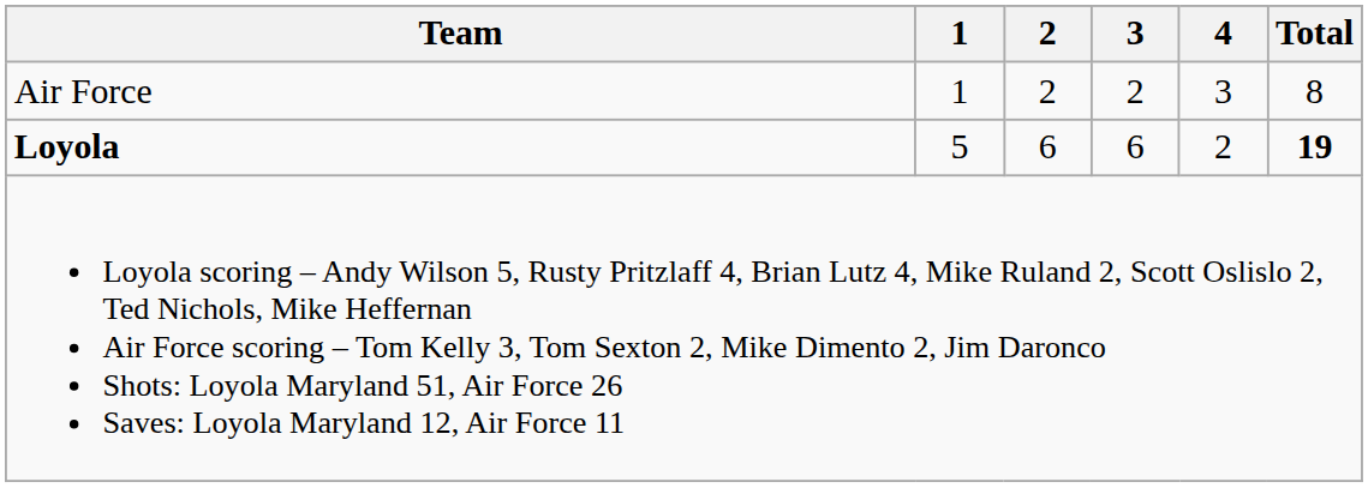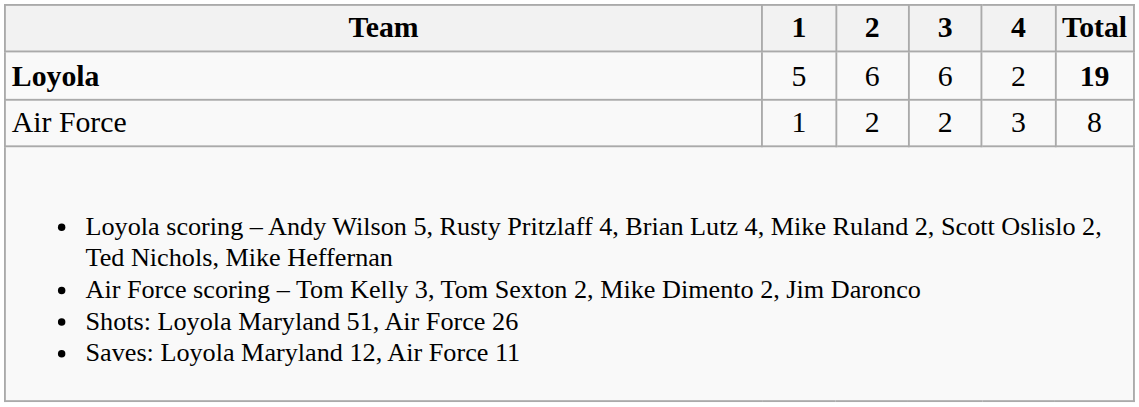rows swapped: Loyola <-> Air Force
